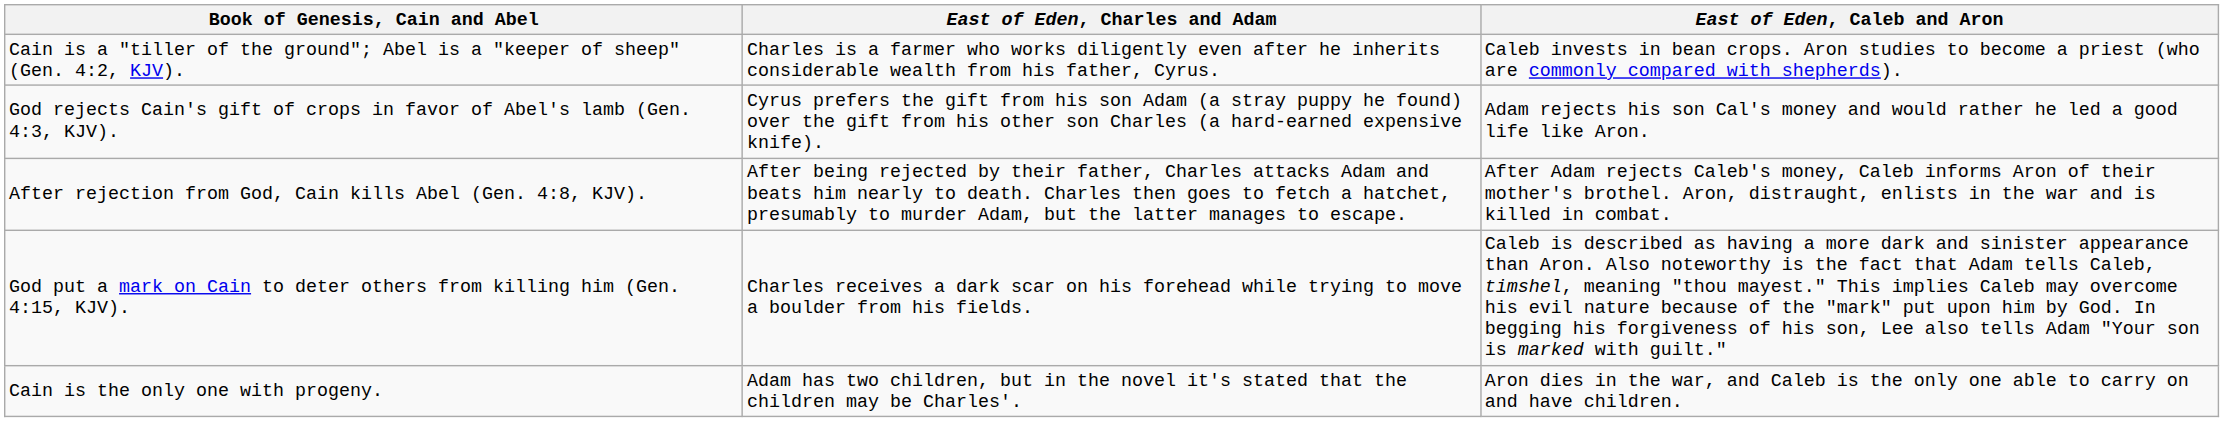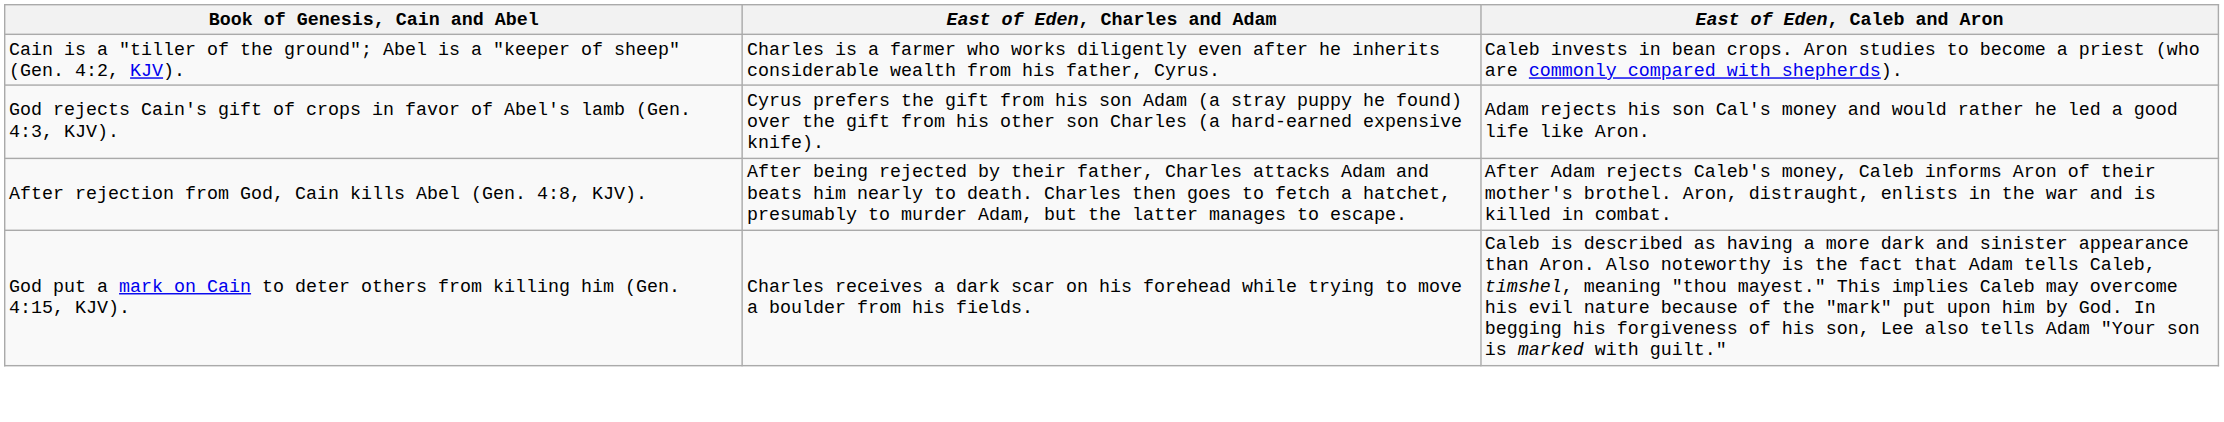- row: Cain is the only one with progeny. | Adam has two children, but in the novel it's stated that the children may be Charles'. | Aron dies in the war, and Caleb is the only one able to carry on and have children.
